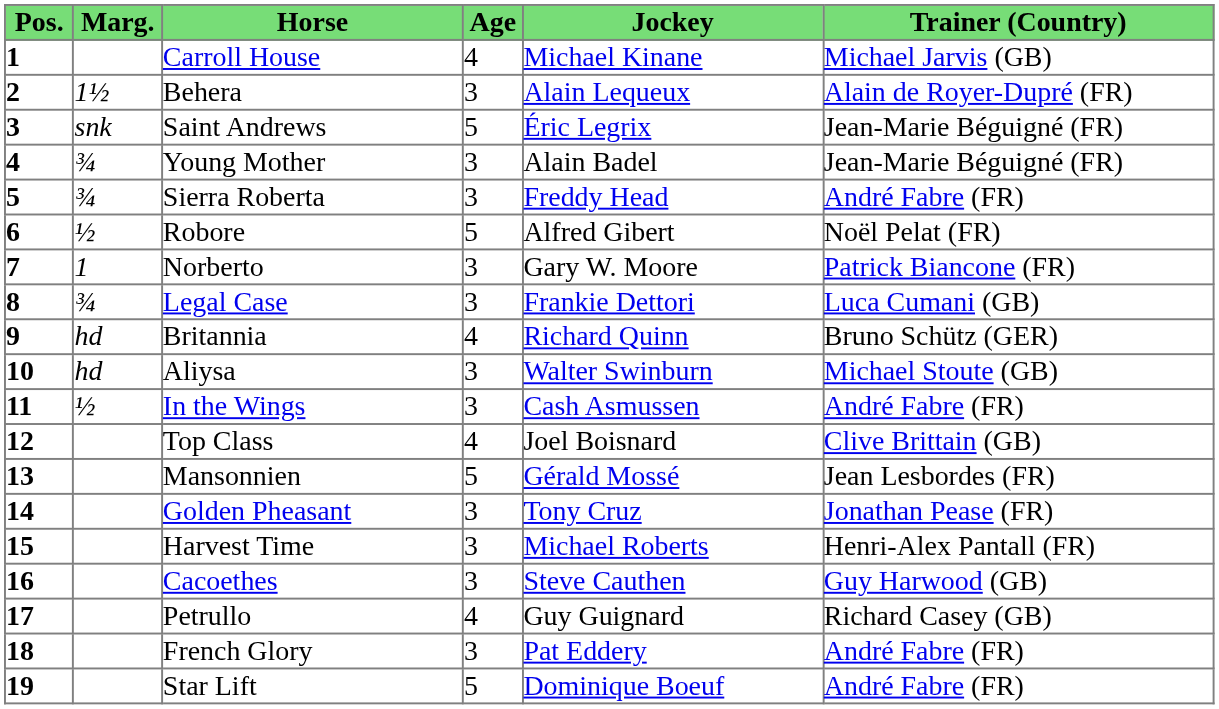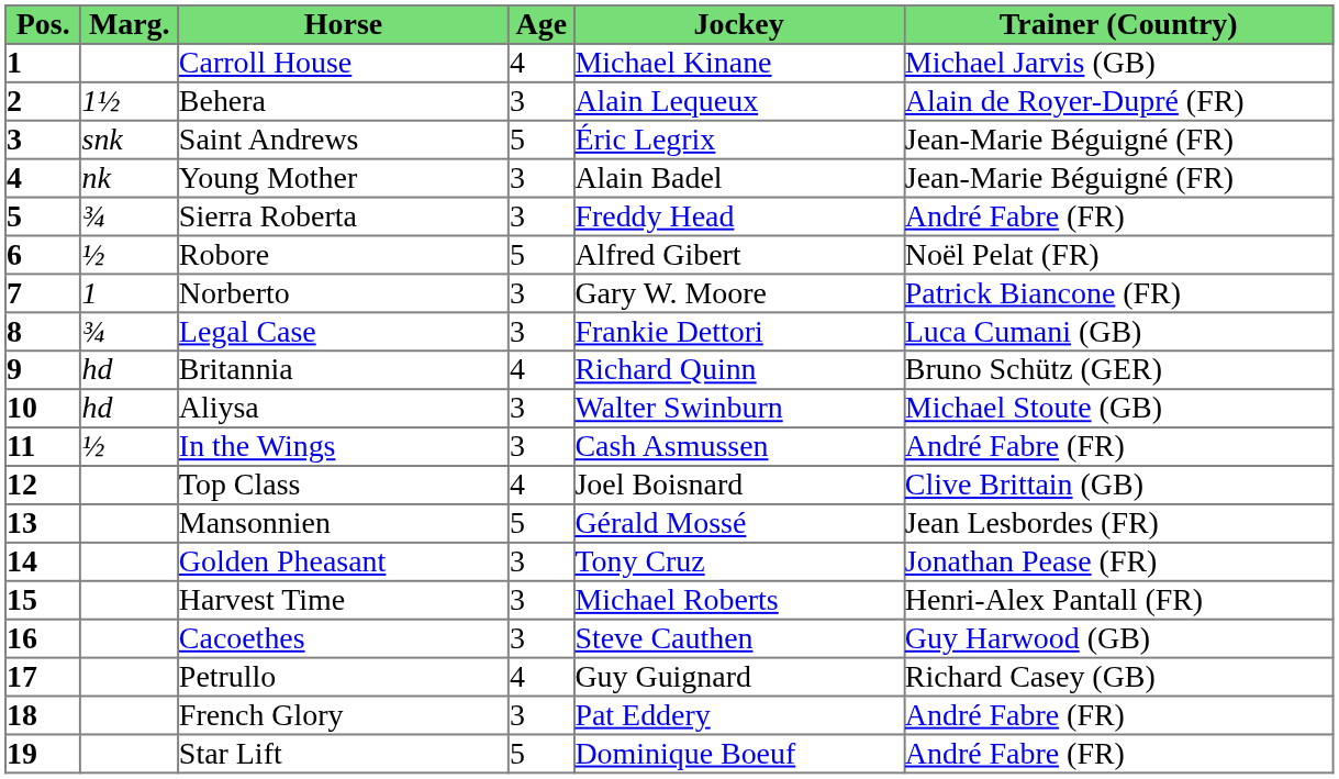Young Mother | Marg.: ¾ -> nk
